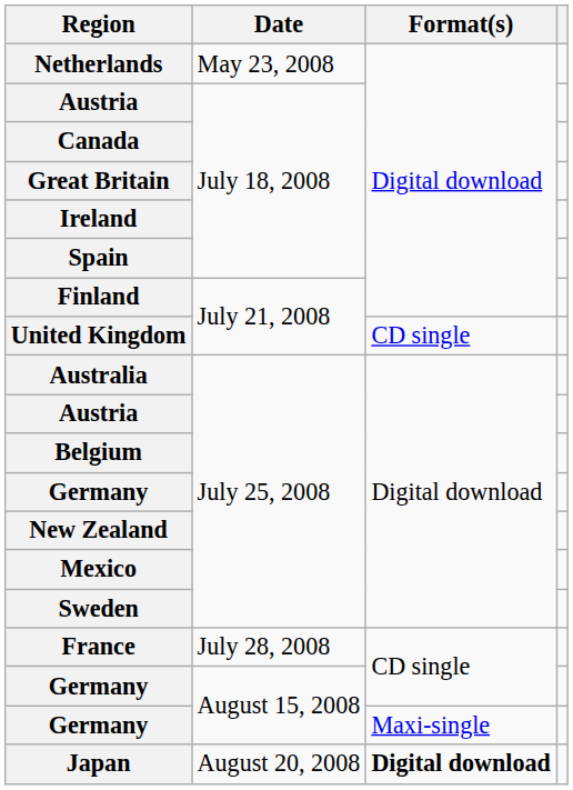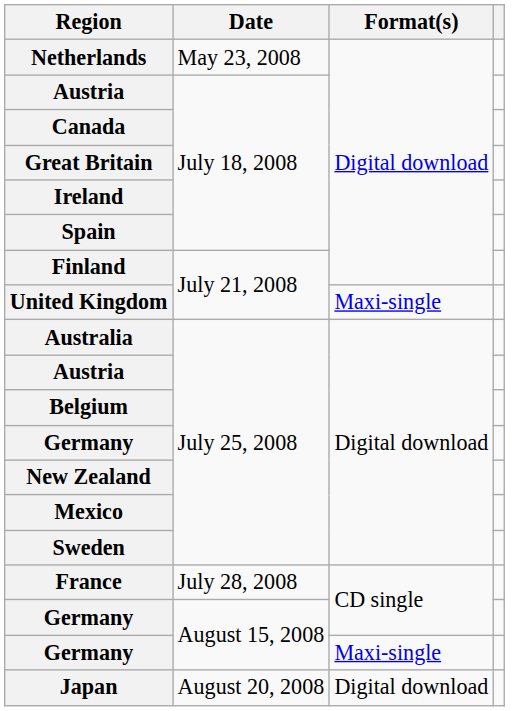United Kingdom | Format(s): CD single -> Maxi-single
Japan | Format(s): bold -> normal
